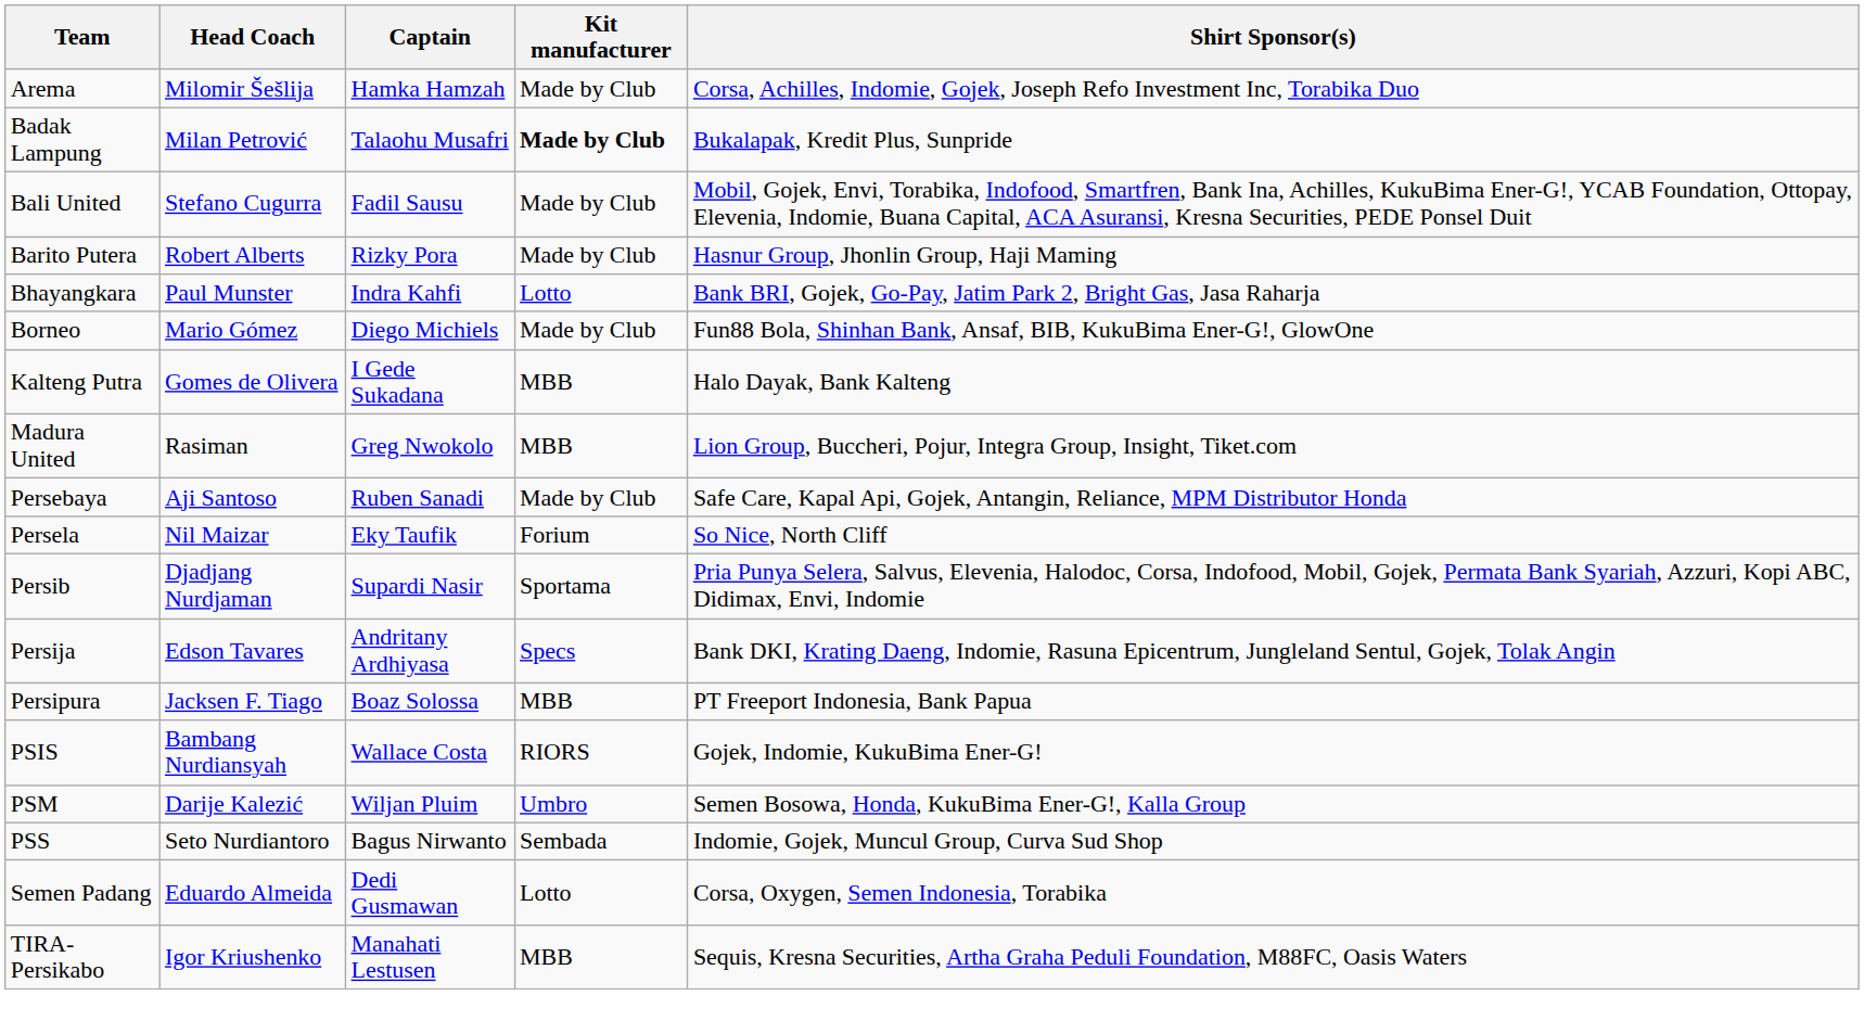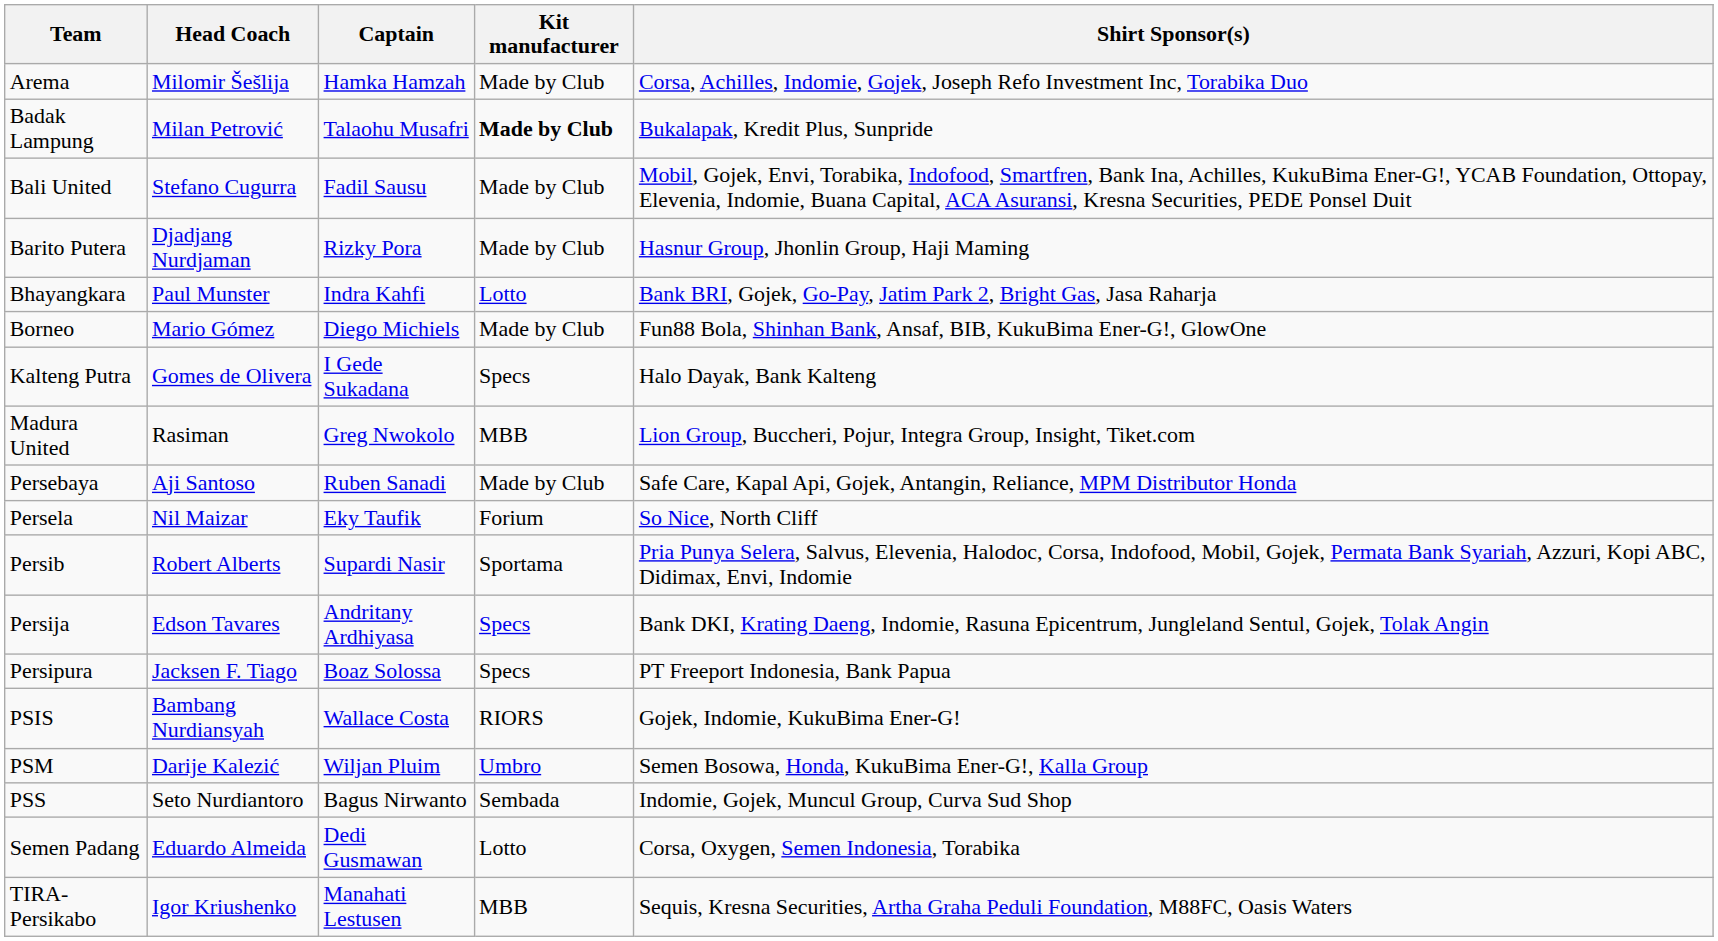Barito Putera | Head Coach: Robert Alberts -> Djadjang Nurdjaman
Kalteng Putra | Kit manufacturer: MBB -> Specs
Persib | Head Coach: Djadjang Nurdjaman -> Robert Alberts
Persipura | Kit manufacturer: MBB -> Specs
